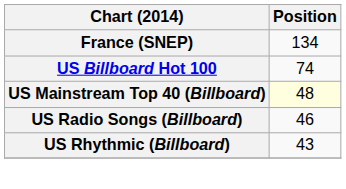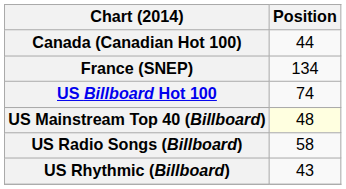+ row: Canada (Canadian Hot 100) | 44
US Radio Songs (Billboard) | Position: 46 -> 58
